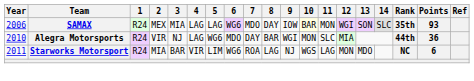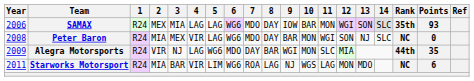+ row: 2008 | Peter Baron | R24 | MIA | MEX | VIR | LAG | WG6 | MDO | DAY | BAR | MON | WGI | SON | NJ | SLC | NC | 0
Alegra Motorsports | Year: 2010 -> 2009
Alegra Motorsports | Points: 36 -> 35
